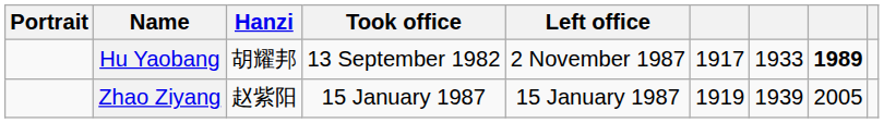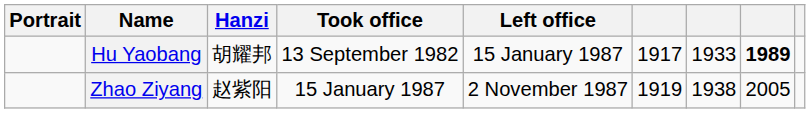Hu Yaobang | Left office: 2 November 1987 -> 15 January 1987
Zhao Ziyang | Left office: 15 January 1987 -> 2 November 1987
Zhao Ziyang | column 7: 1939 -> 1938
